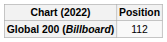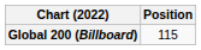Global 200 (Billboard) | Position: 112 -> 115
